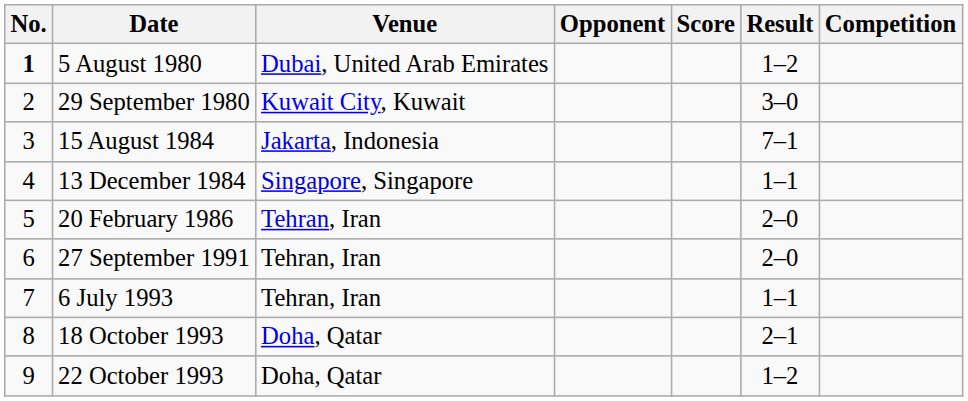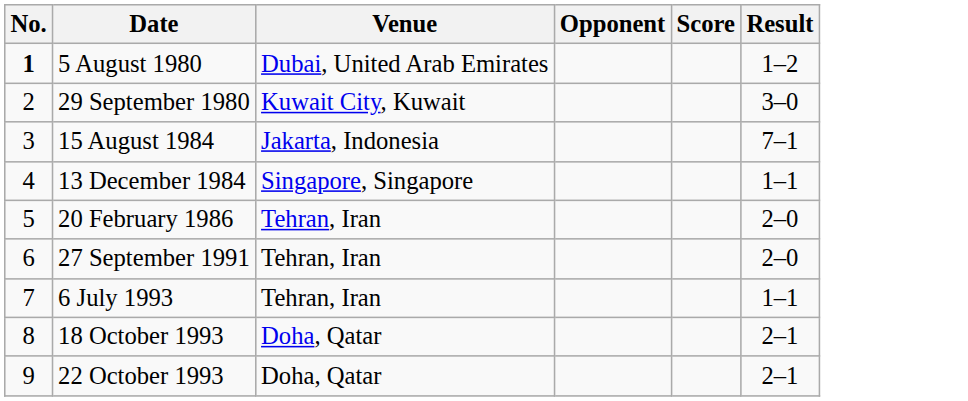- column: Competition
22 October 1993 | Result: 1–2 -> 2–1
